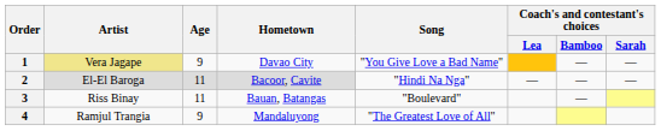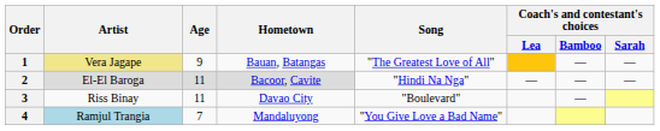1 | Hometown: Davao City -> Bauan, Batangas
1 | Song: "You Give Love a Bad Name" -> "The Greatest Love of All"
3 | Hometown: Bauan, Batangas -> Davao City
4 | Artist: no background -> lightblue background
4 | Age: 9 -> 7
4 | Song: "The Greatest Love of All" -> "You Give Love a Bad Name"
